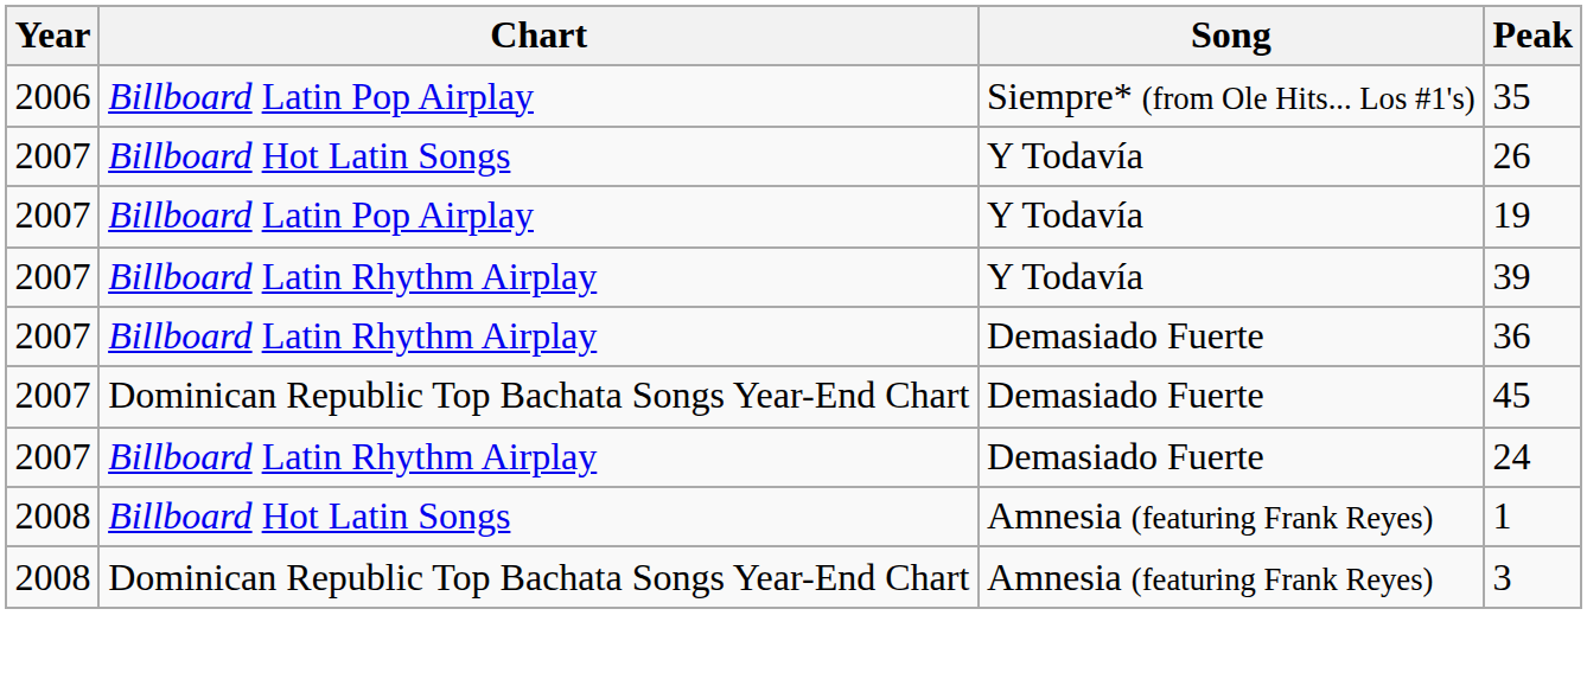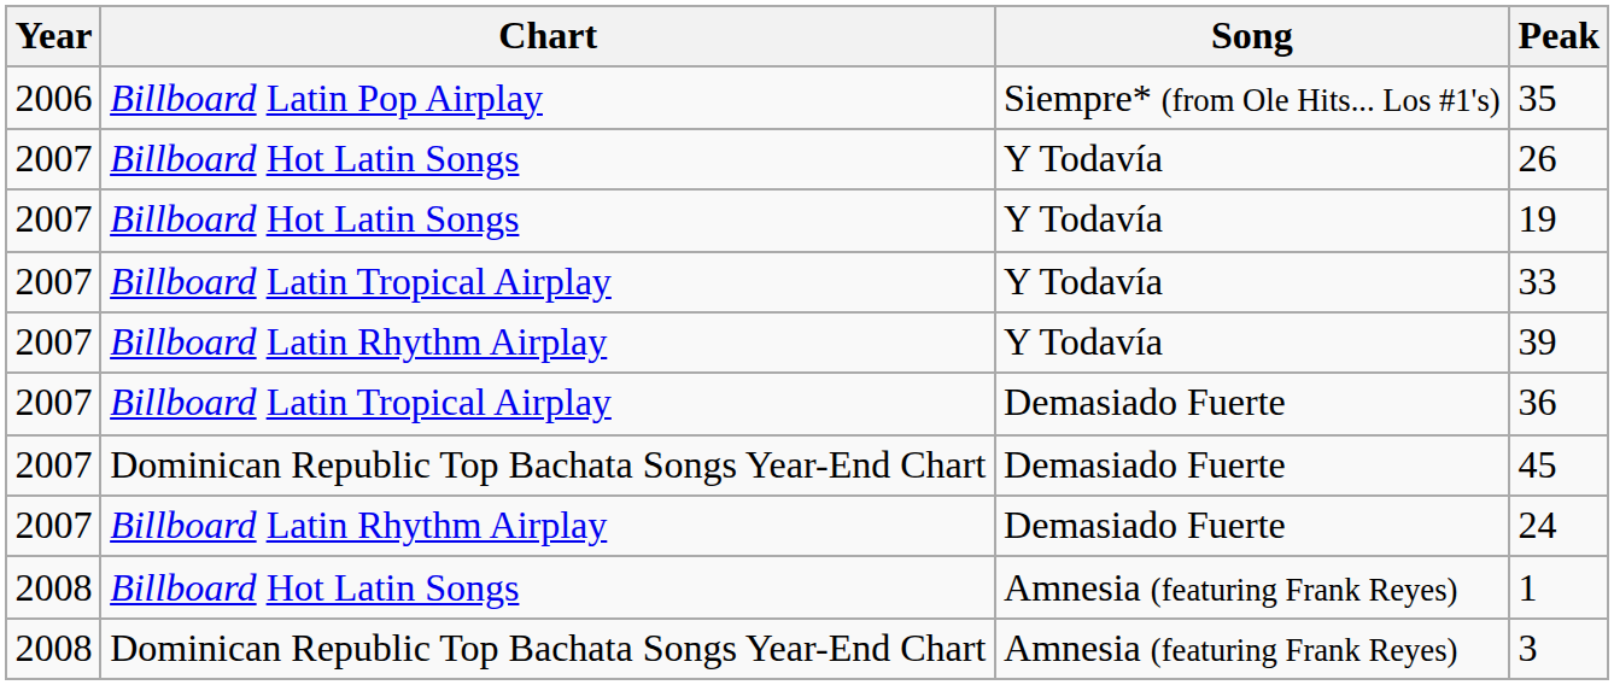19 | Chart: Billboard Latin Pop Airplay -> Billboard Hot Latin Songs
+ row: 2007 | Billboard Latin Tropical Airplay | Y Todavía | 33
36 | Chart: Billboard Latin Rhythm Airplay -> Billboard Latin Tropical Airplay
